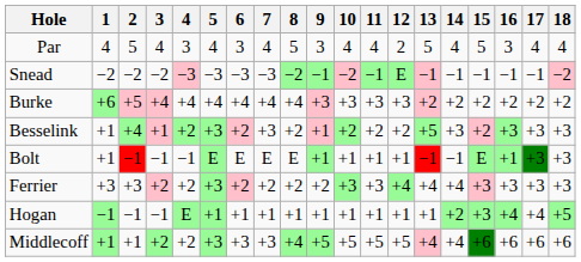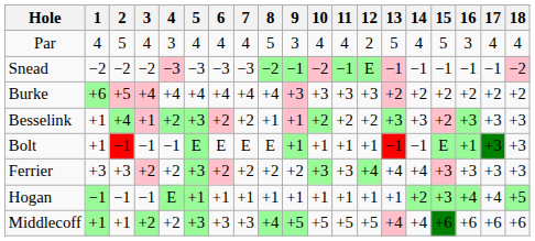Par | 6: 3 -> 4
Besselink | 7: +3 -> +2
Besselink | 8: +2 -> +1
Besselink | 13: +5 -> +3
